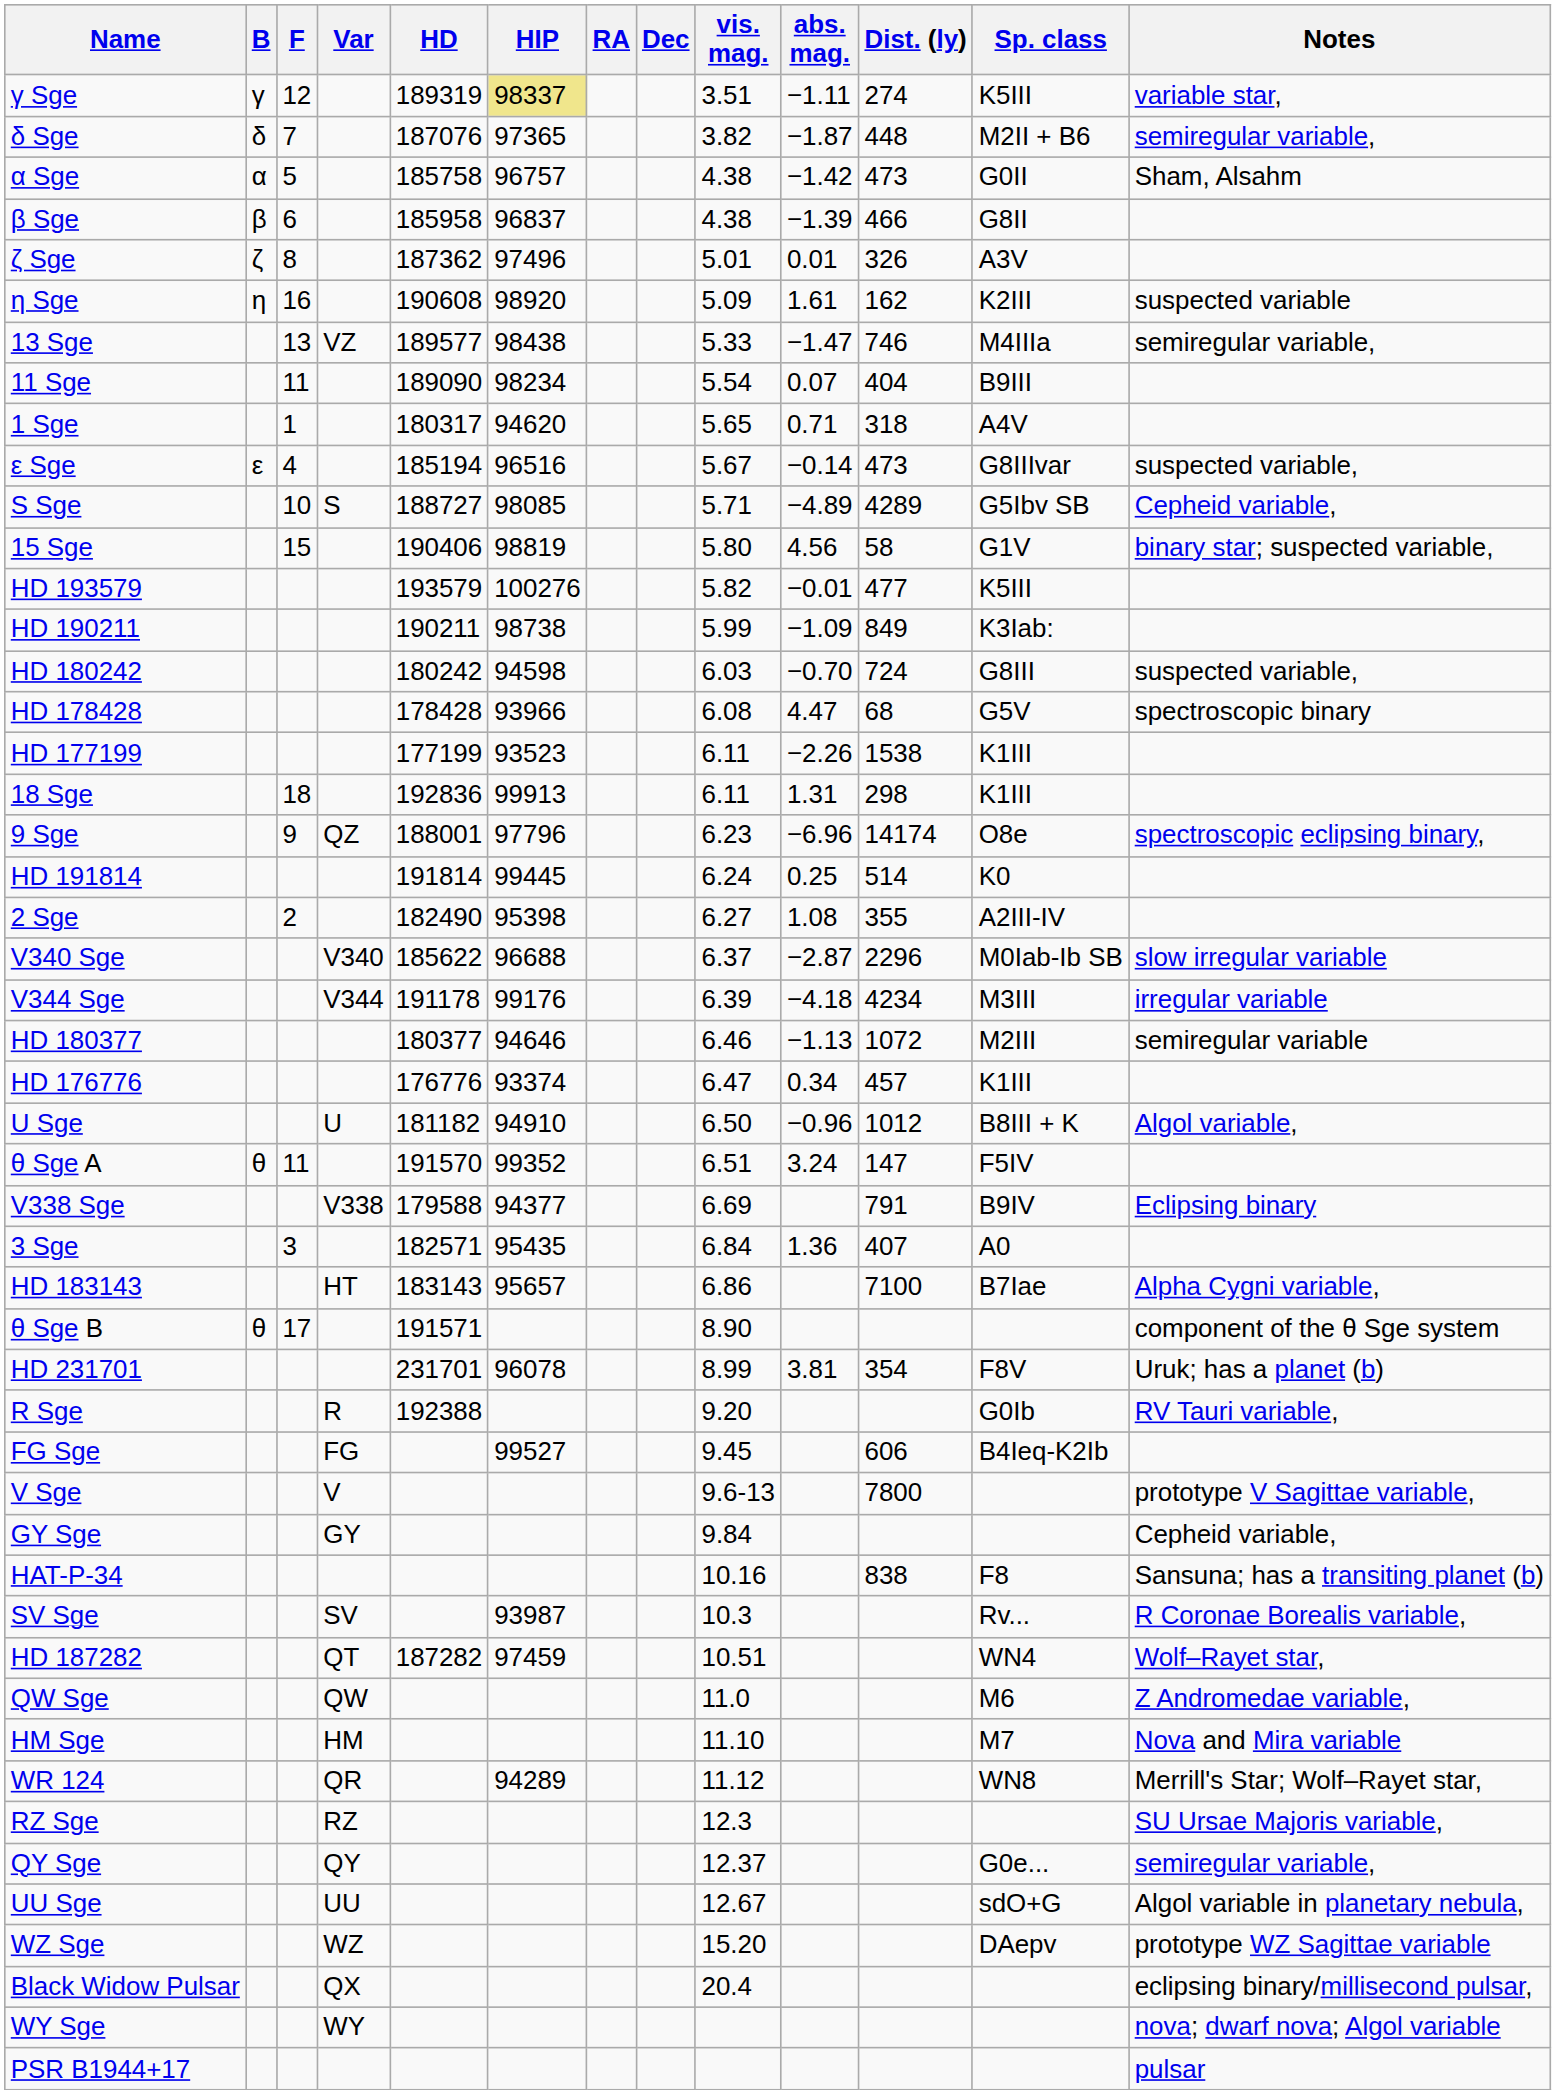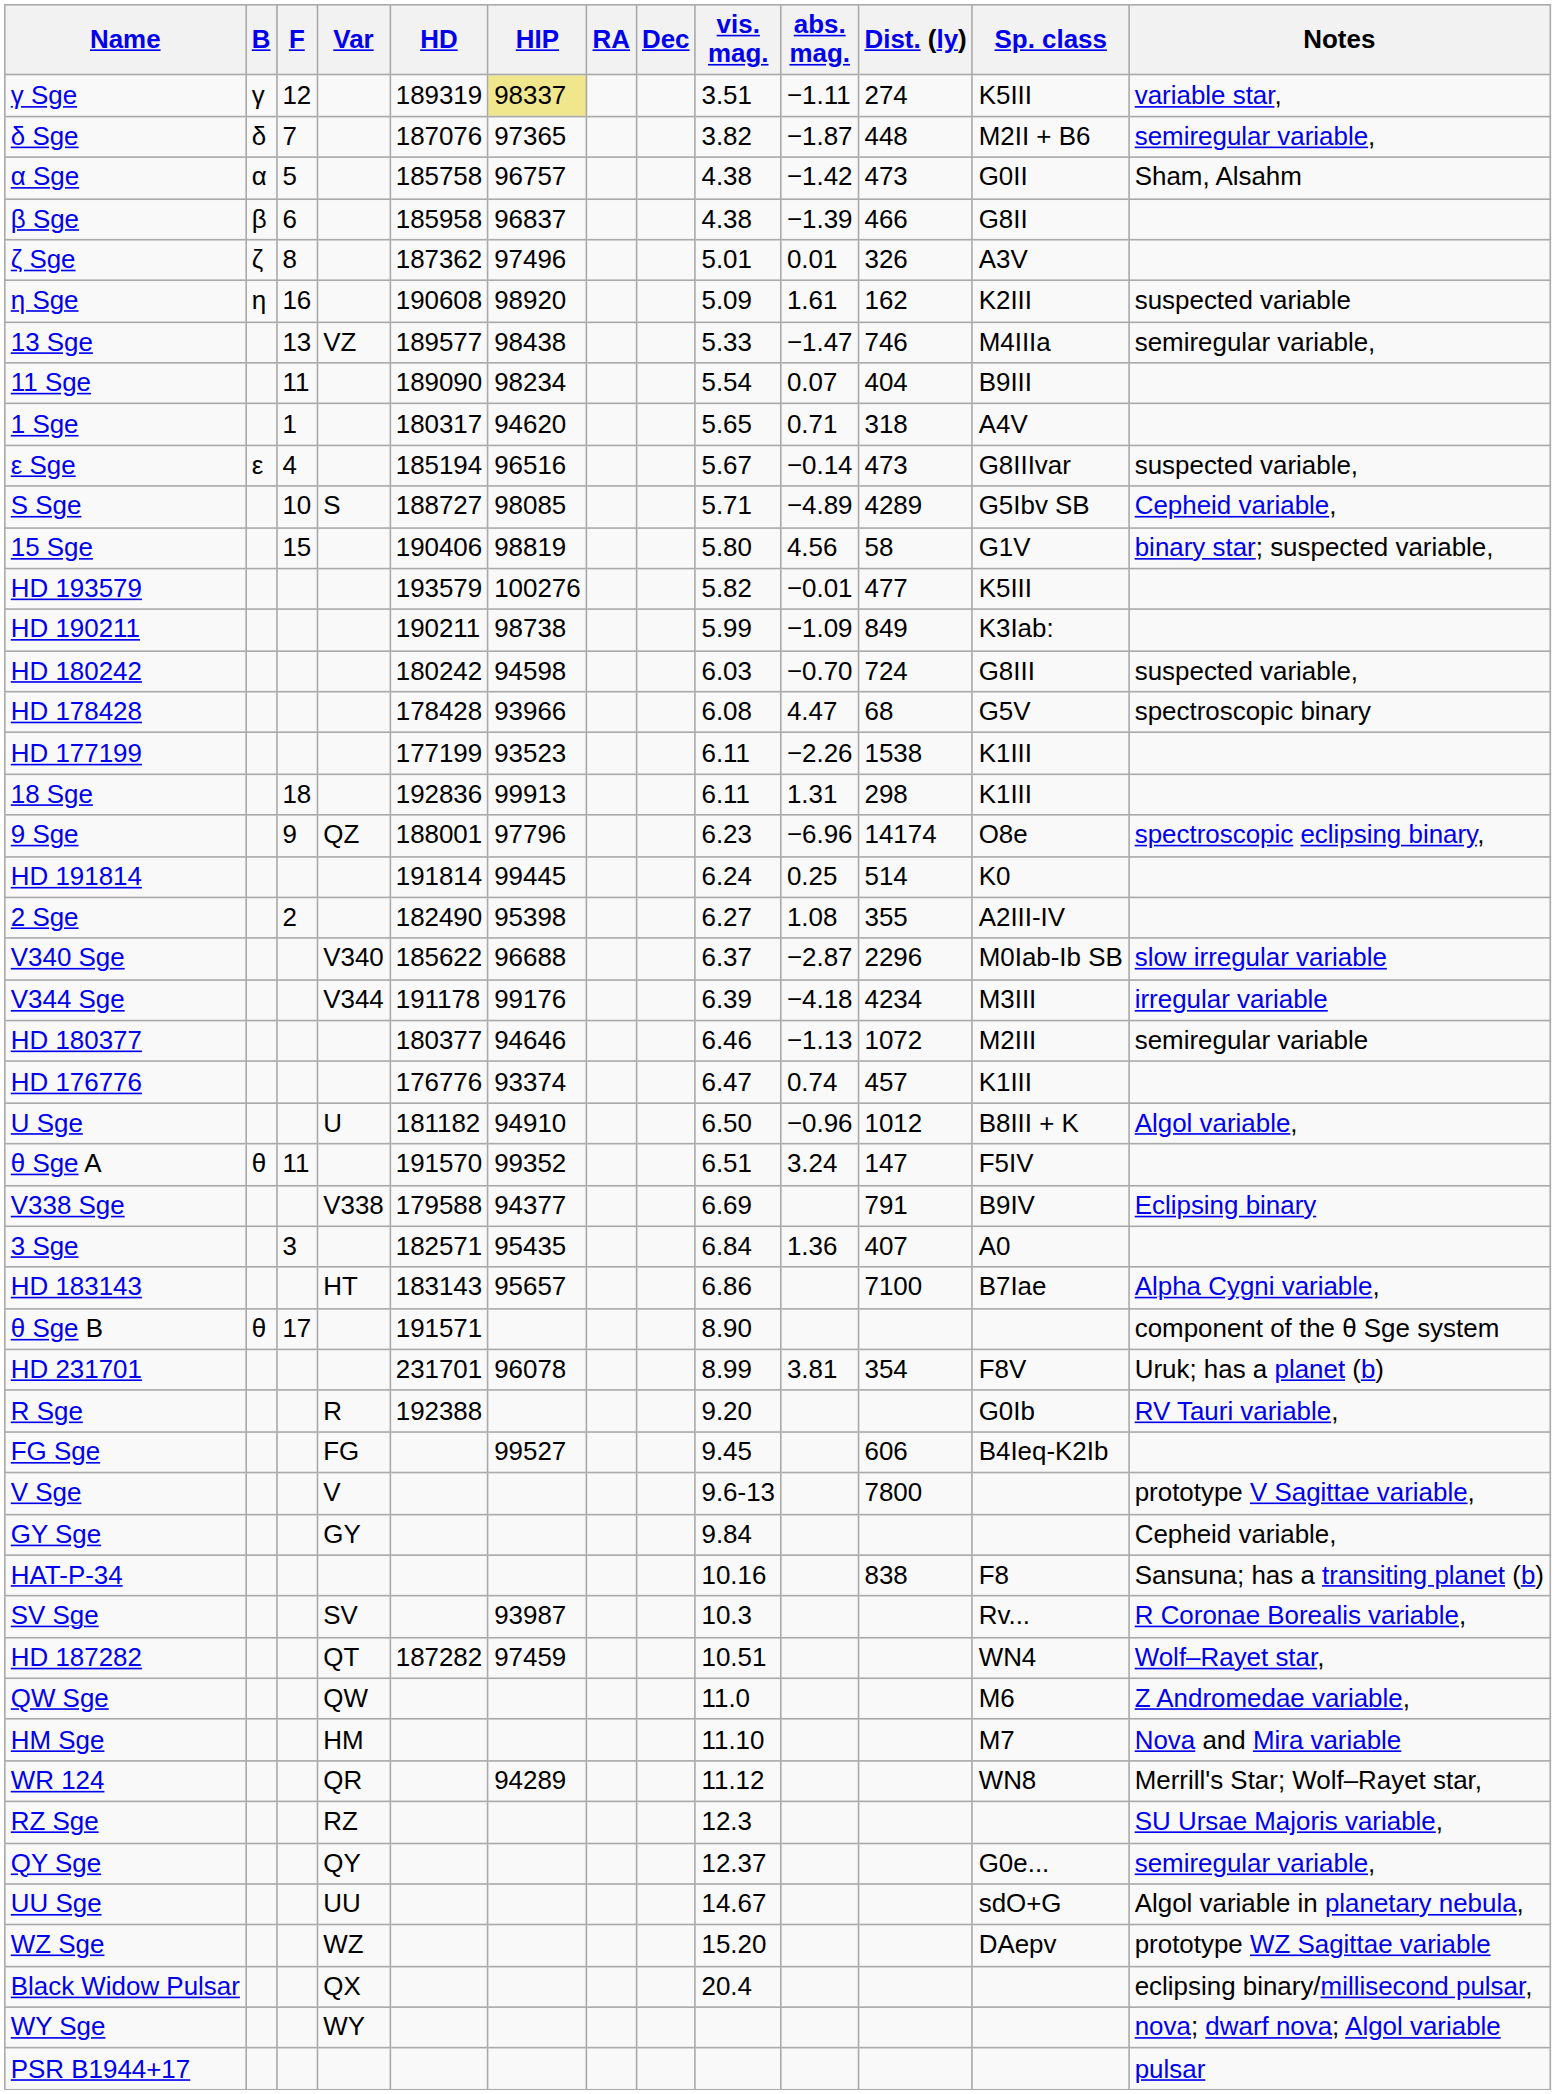HD 176776 | abs. mag.: 0.34 -> 0.74
UU Sge | vis. mag.: 12.67 -> 14.67
